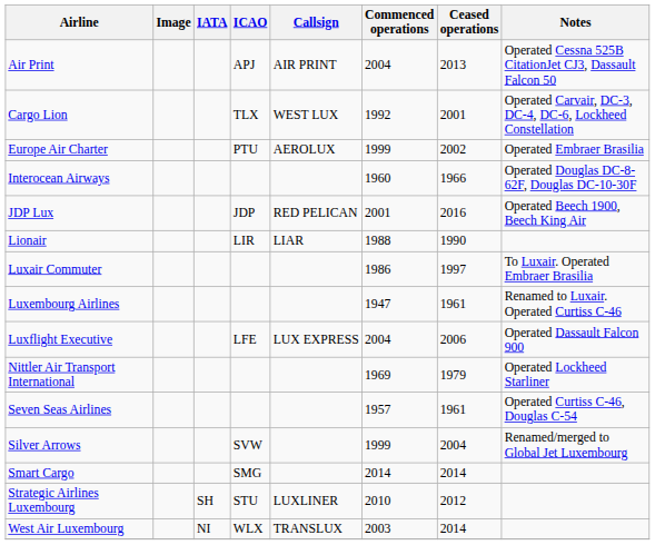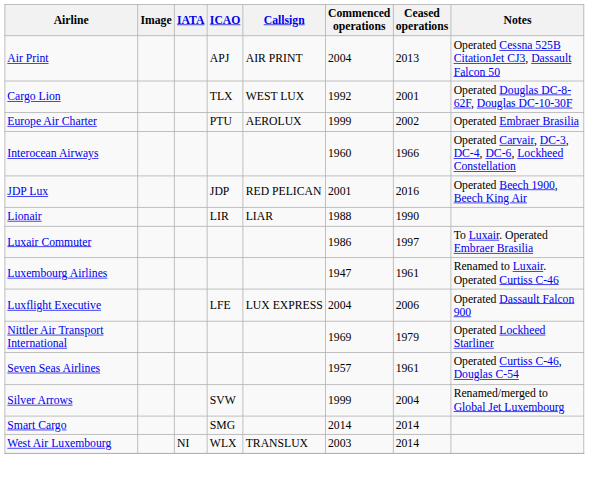Cargo Lion | Notes: Operated Carvair, DC-3, DC-4, DC-6, Lockheed Constellation -> Operated Douglas DC-8-62F, Douglas DC-10-30F
Interocean Airways | Notes: Operated Douglas DC-8-62F, Douglas DC-10-30F -> Operated Carvair, DC-3, DC-4, DC-6, Lockheed Constellation
- row: Strategic Airlines Luxembourg | SH | STU | LUXLINER | 2010 | 2012
